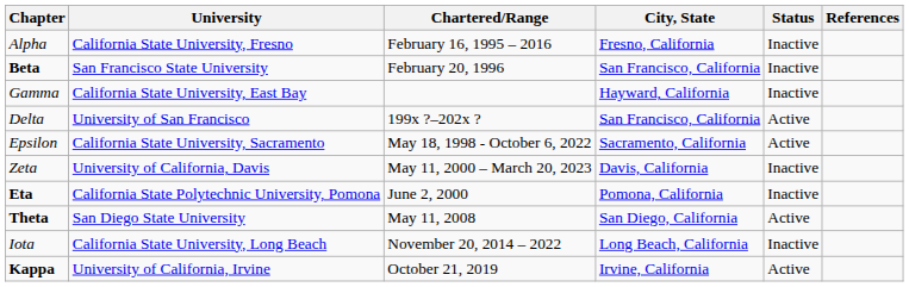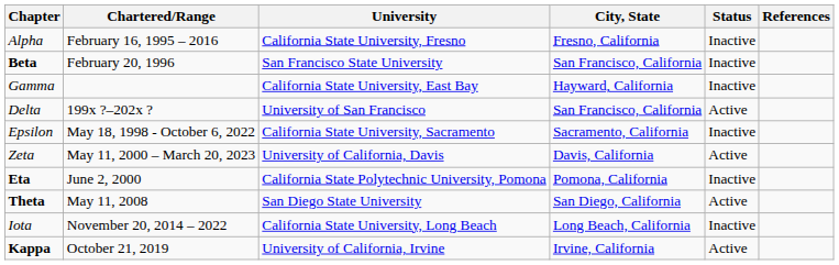columns swapped: Chartered/Range <-> University
Epsilon | Status: Active -> Inactive
Zeta | Status: Inactive -> Active
